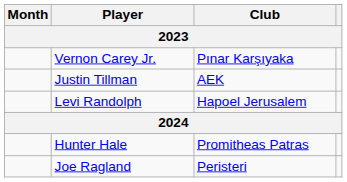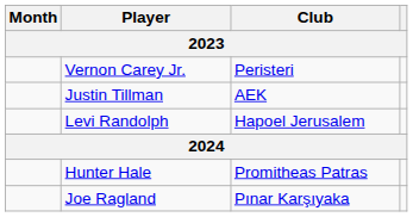Vernon Carey Jr. | Club: Pınar Karşıyaka -> Peristeri
Joe Ragland | Club: Peristeri -> Pınar Karşıyaka
